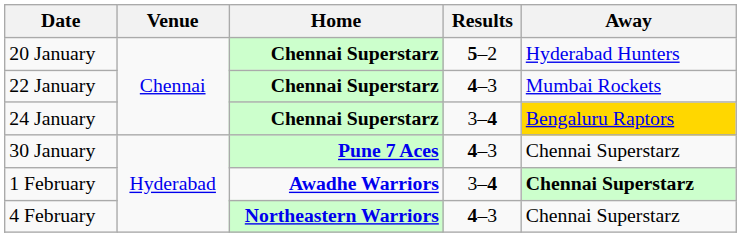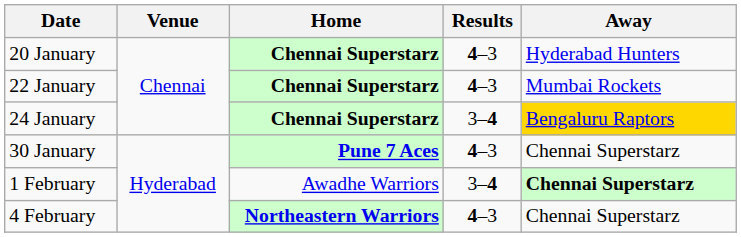20 January | Results: 5–2 -> 4–3
1 February | Home: bold -> normal
